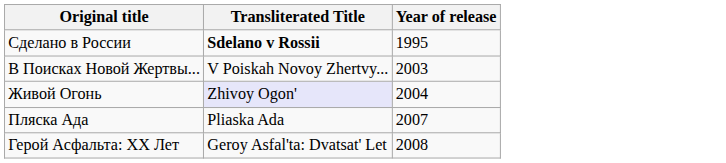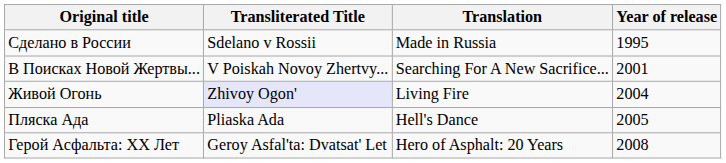+ column: Translation | Made in Russia | Searching For A New Sacrifice... | Living Fire | Hell's Dance | Hero of Asphalt: 20 Years
Сделано в России | Transliterated Title: bold -> normal
В Поисках Новой Жертвы... | Year of release: 2003 -> 2001
Пляска Ада | Year of release: 2007 -> 2005
